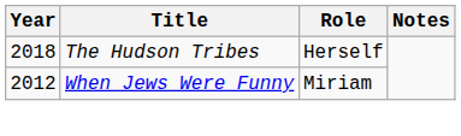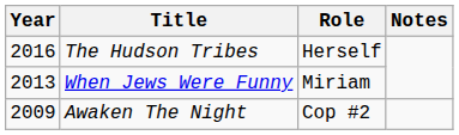The Hudson Tribes | Year: 2018 -> 2016
When Jews Were Funny | Year: 2012 -> 2013
+ row: 2009 | Awaken The Night | Cop #2
